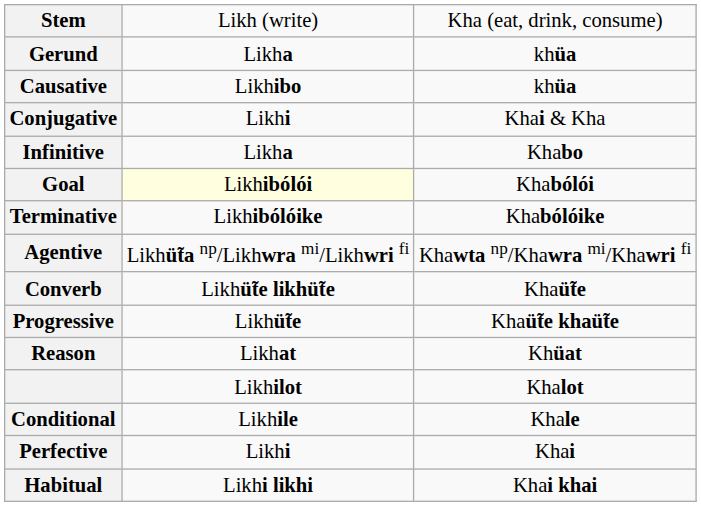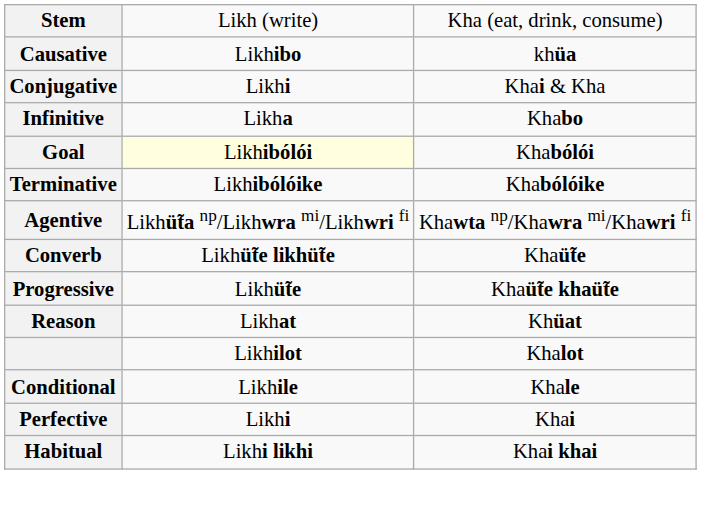- row: Gerund | Likha | khüa
